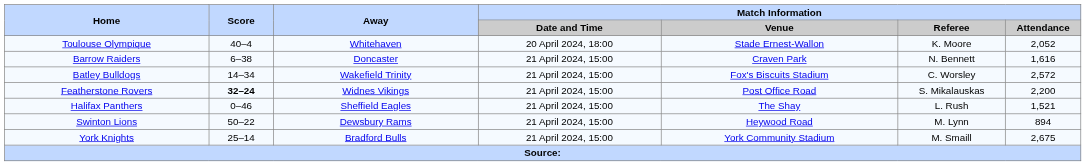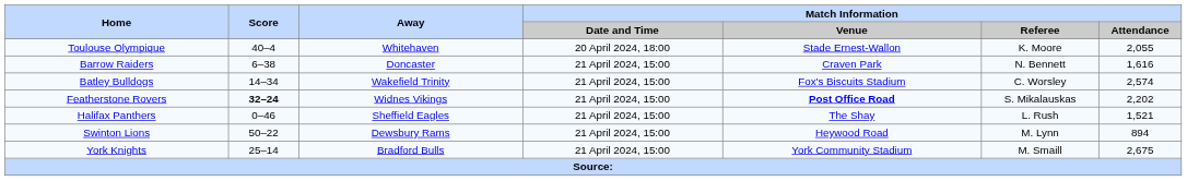Toulouse Olympique | Match Information / Attendance: 2,052 -> 2,055
Batley Bulldogs | Match Information / Attendance: 2,572 -> 2,574
Featherstone Rovers | Match Information / Venue: normal -> bold
Featherstone Rovers | Match Information / Attendance: 2,200 -> 2,202
